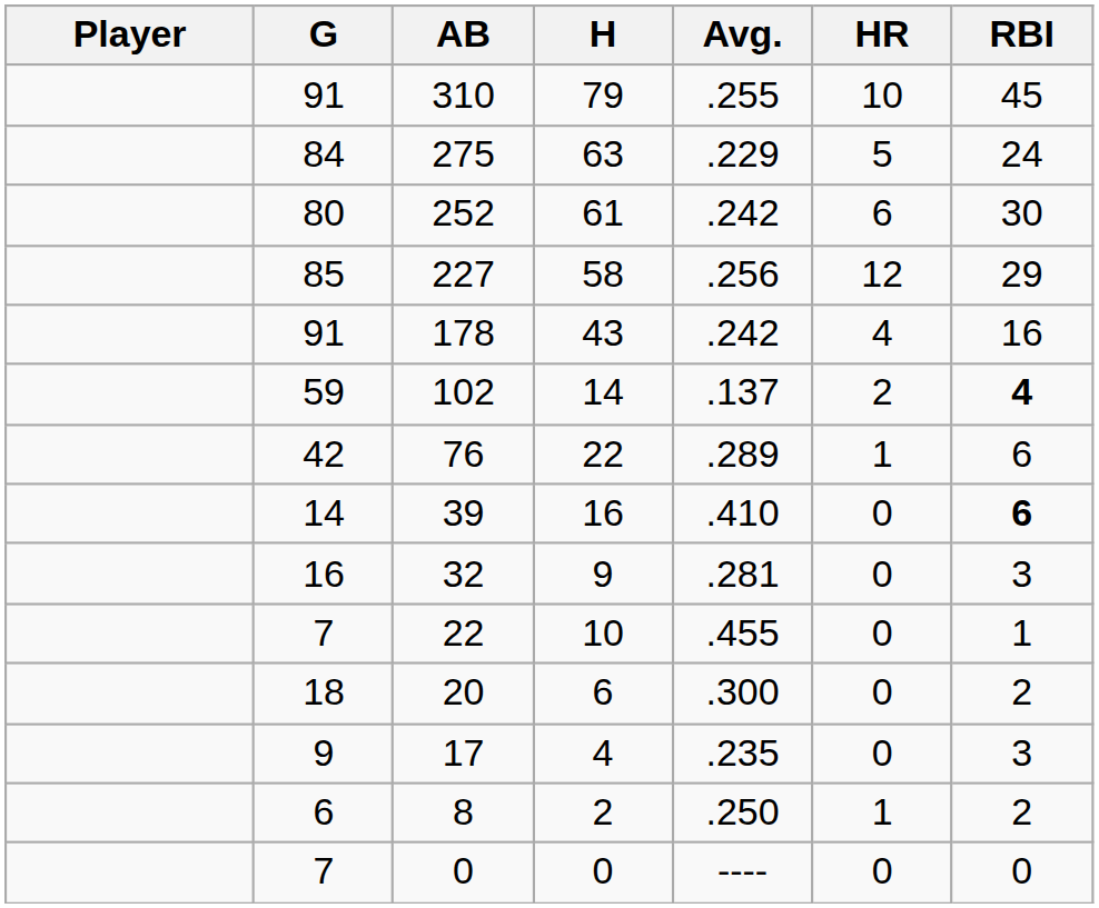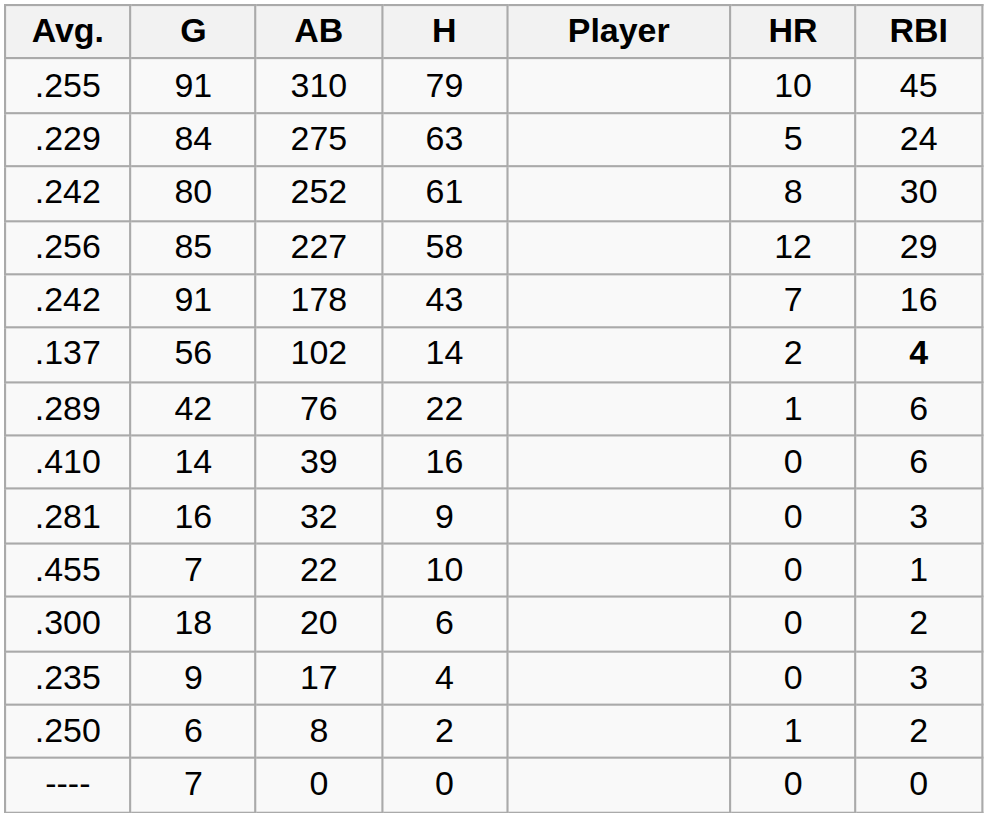columns swapped: Player <-> Avg.
252 | HR: 6 -> 8
178 | HR: 4 -> 7
102 | G: 59 -> 56
39 | RBI: bold -> normal
